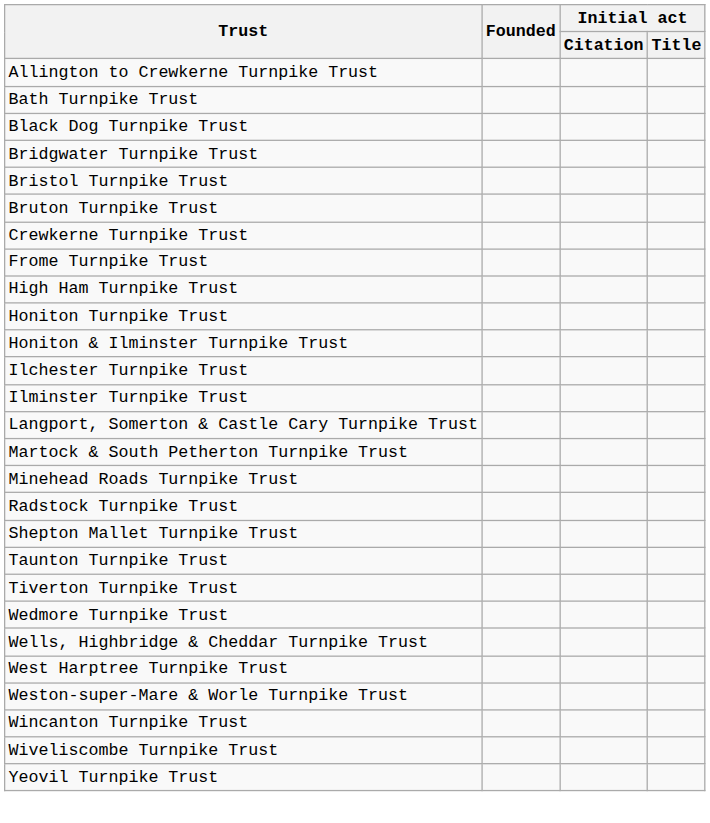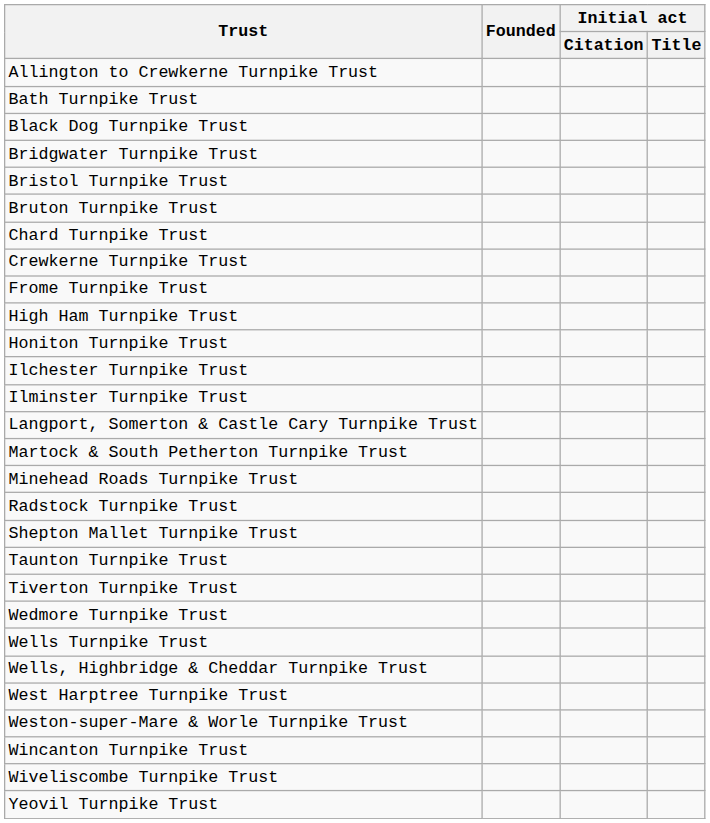+ row: Chard Turnpike Trust
- row: Honiton & Ilminster Turnpike Trust
+ row: Wells Turnpike Trust
